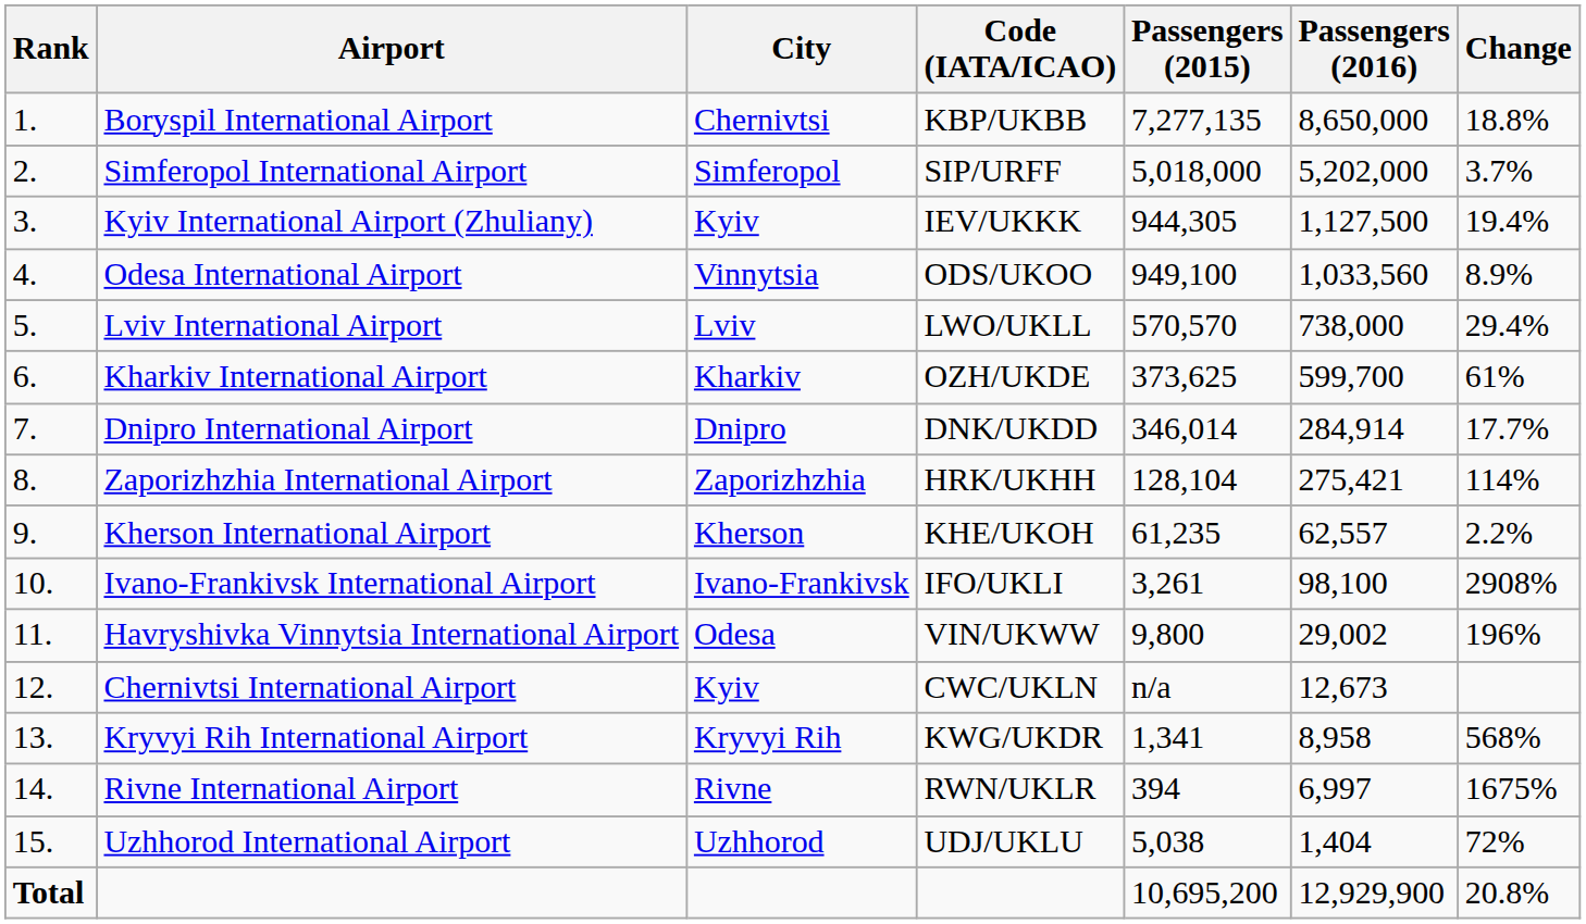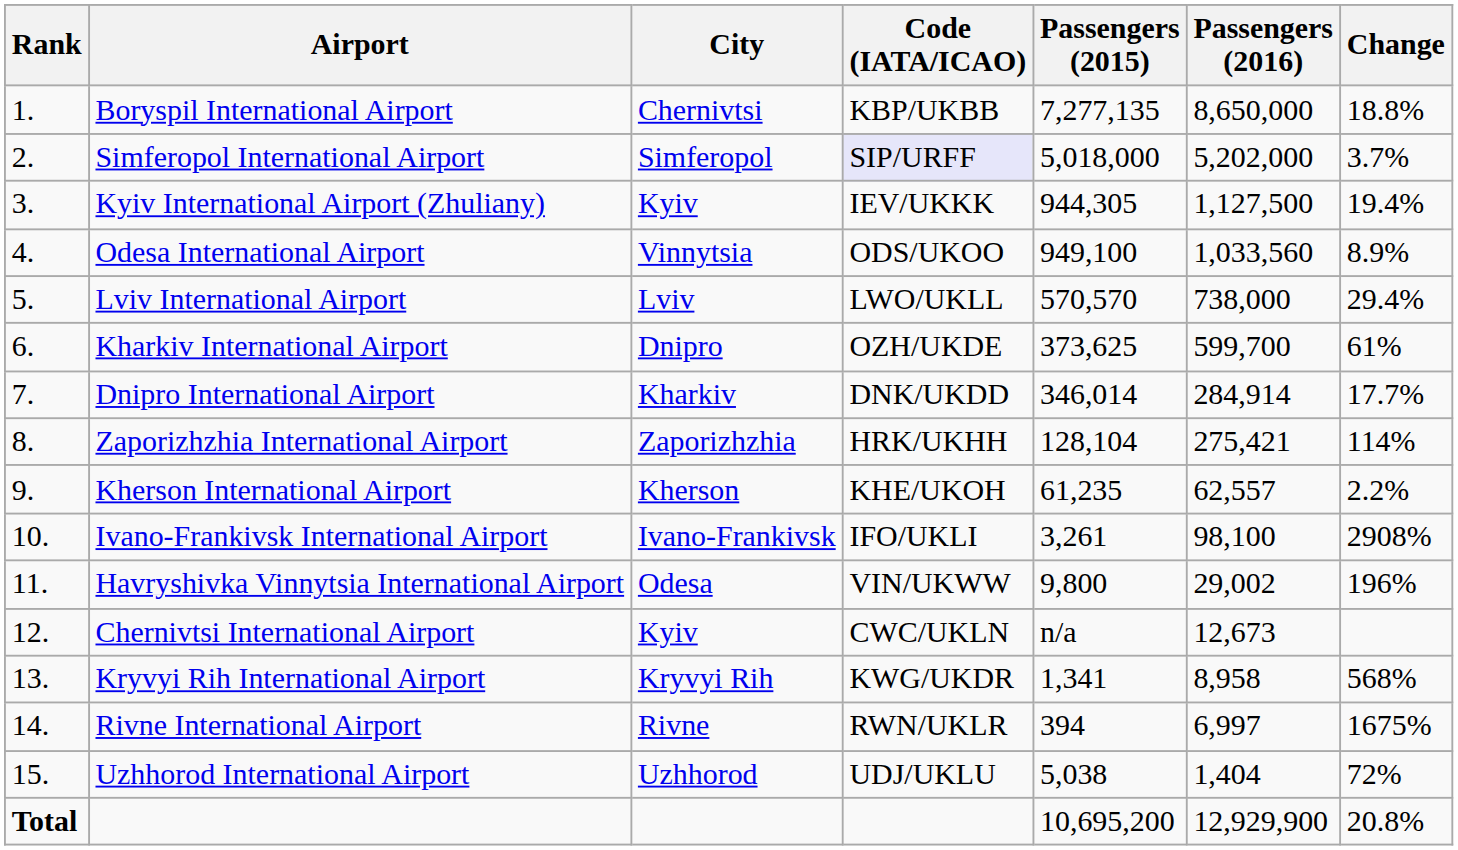Simferopol International Airport | Code (IATA/ICAO): no background -> lavender background
Kharkiv International Airport | City: Kharkiv -> Dnipro
Dnipro International Airport | City: Dnipro -> Kharkiv
